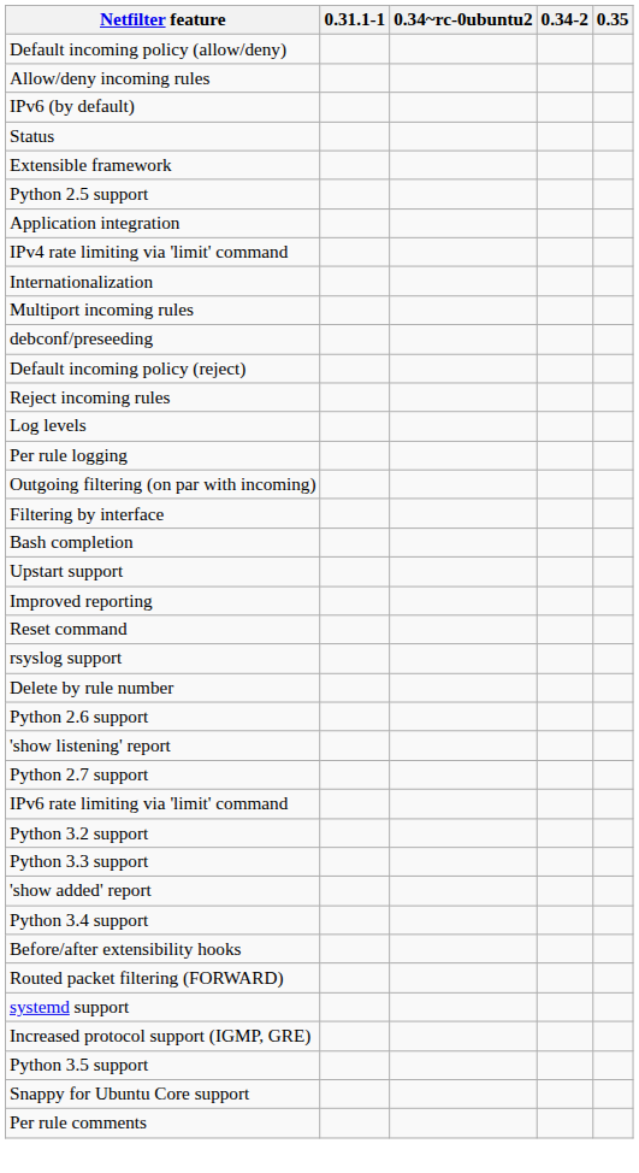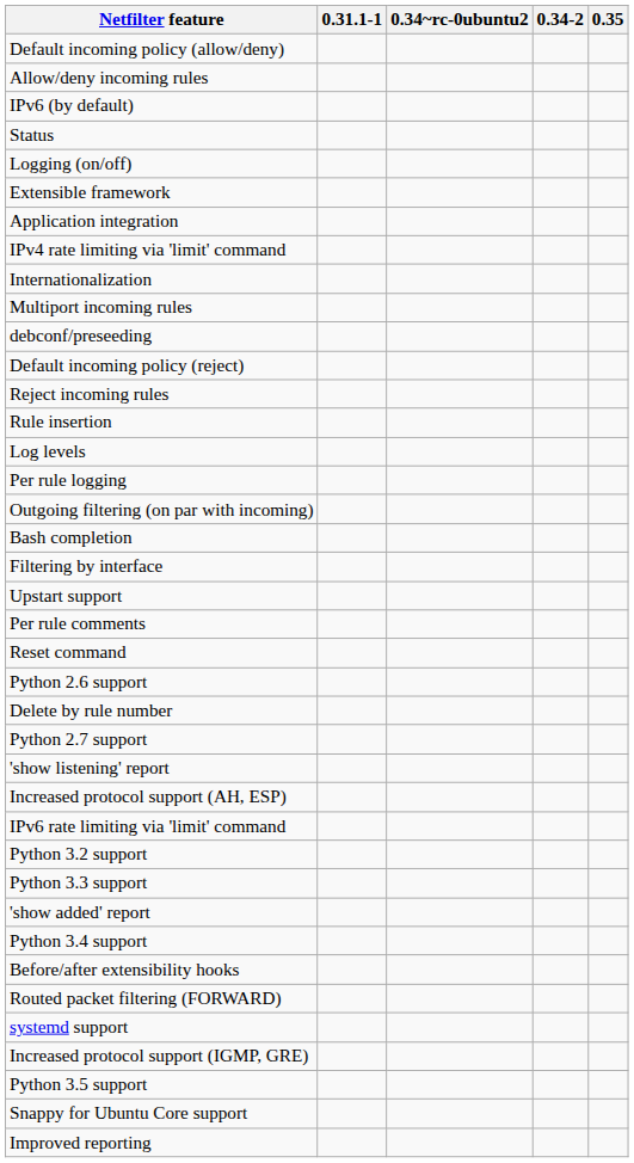+ row: Logging (on/off)
- row: Python 2.5 support
+ row: Rule insertion
rows swapped: Filtering by interface <-> Bash completion
rows swapped: Improved reporting <-> Per rule comments
- row: rsyslog support
rows swapped: Delete by rule number <-> Python 2.6 support
rows swapped: 'show listening' report <-> Python 2.7 support
+ row: Increased protocol support (AH, ESP)
